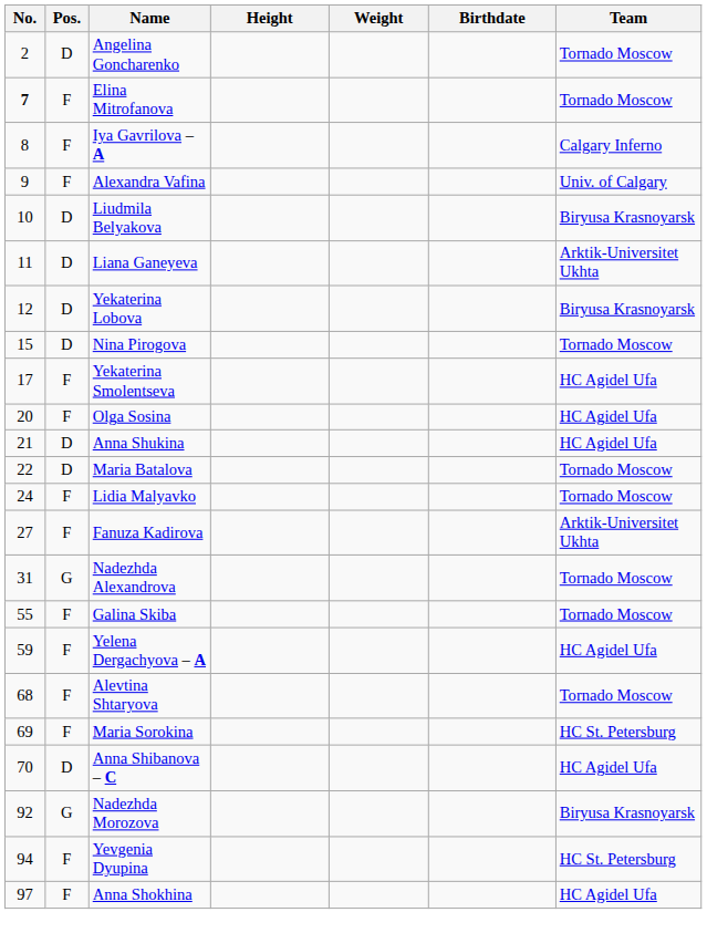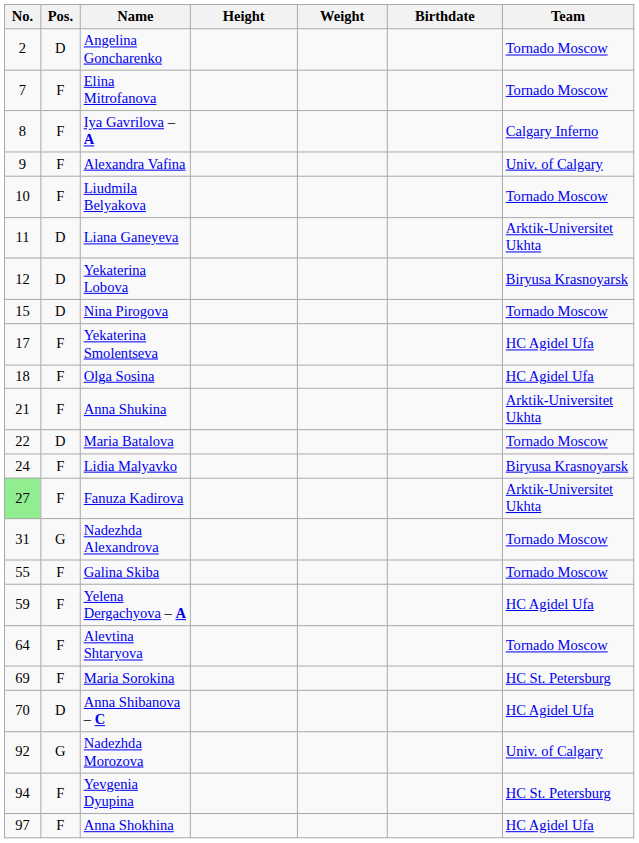Elina Mitrofanova | No.: bold -> normal
Liudmila Belyakova | Pos.: D -> F
Liudmila Belyakova | Team: Biryusa Krasnoyarsk -> Tornado Moscow
Olga Sosina | No.: 20 -> 18
Anna Shukina | Pos.: D -> F
Anna Shukina | Team: HC Agidel Ufa -> Arktik-Universitet Ukhta
Lidia Malyavko | Team: Tornado Moscow -> Biryusa Krasnoyarsk
Fanuza Kadirova | No.: no background -> lightgreen background
Alevtina Shtaryova | No.: 68 -> 64
Nadezhda Morozova | Team: Biryusa Krasnoyarsk -> Univ. of Calgary
